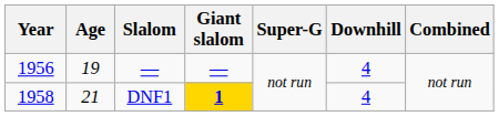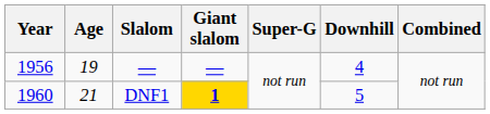DNF1 | Year: 1958 -> 1960
DNF1 | Downhill: 4 -> 5
